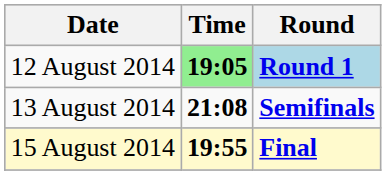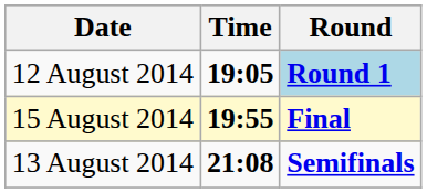12 August 2014 | Time: lightgreen background -> no background
rows swapped: 13 August 2014 <-> 15 August 2014
